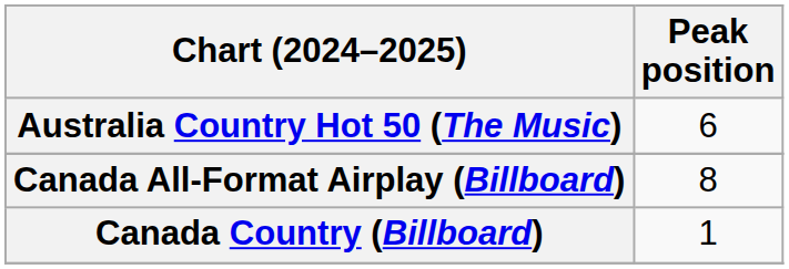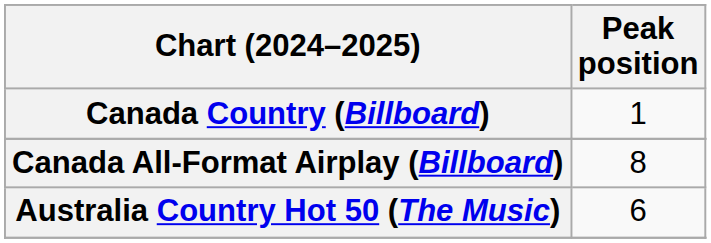rows swapped: Australia Country Hot 50 (The Music) <-> Canada Country (Billboard)
